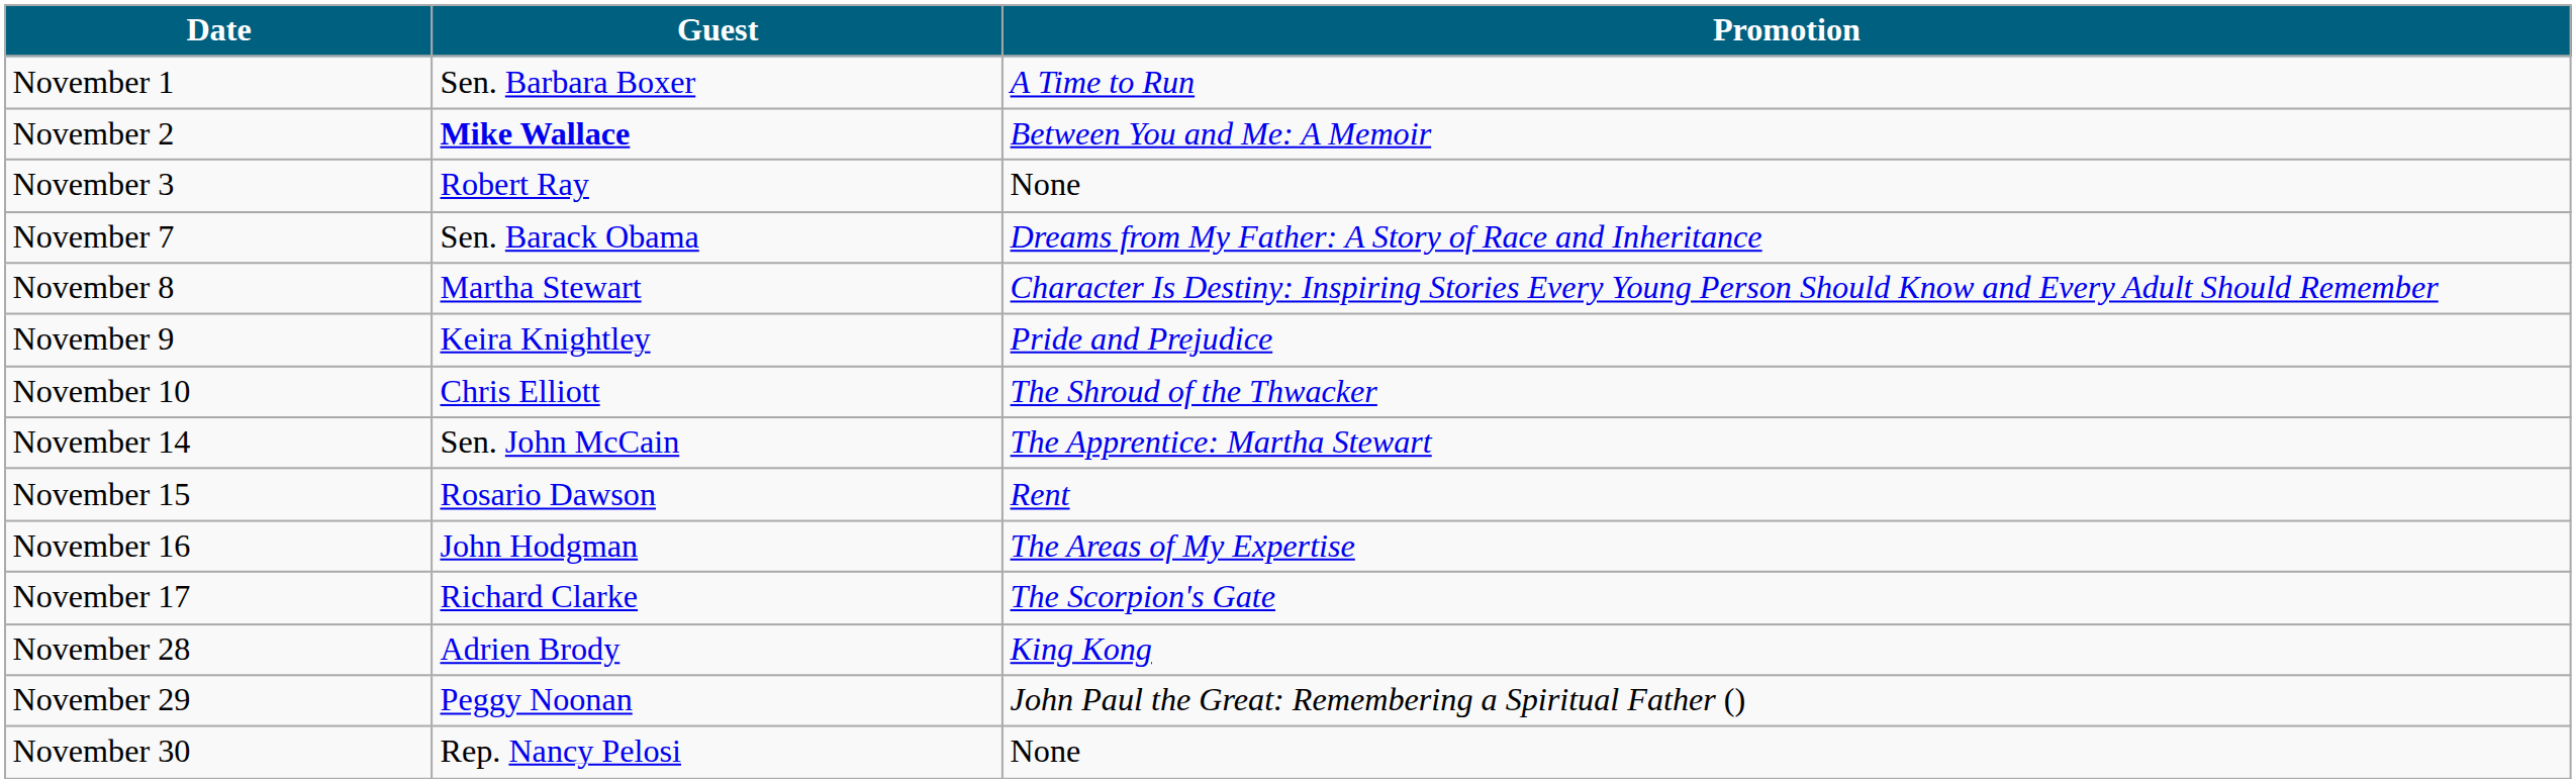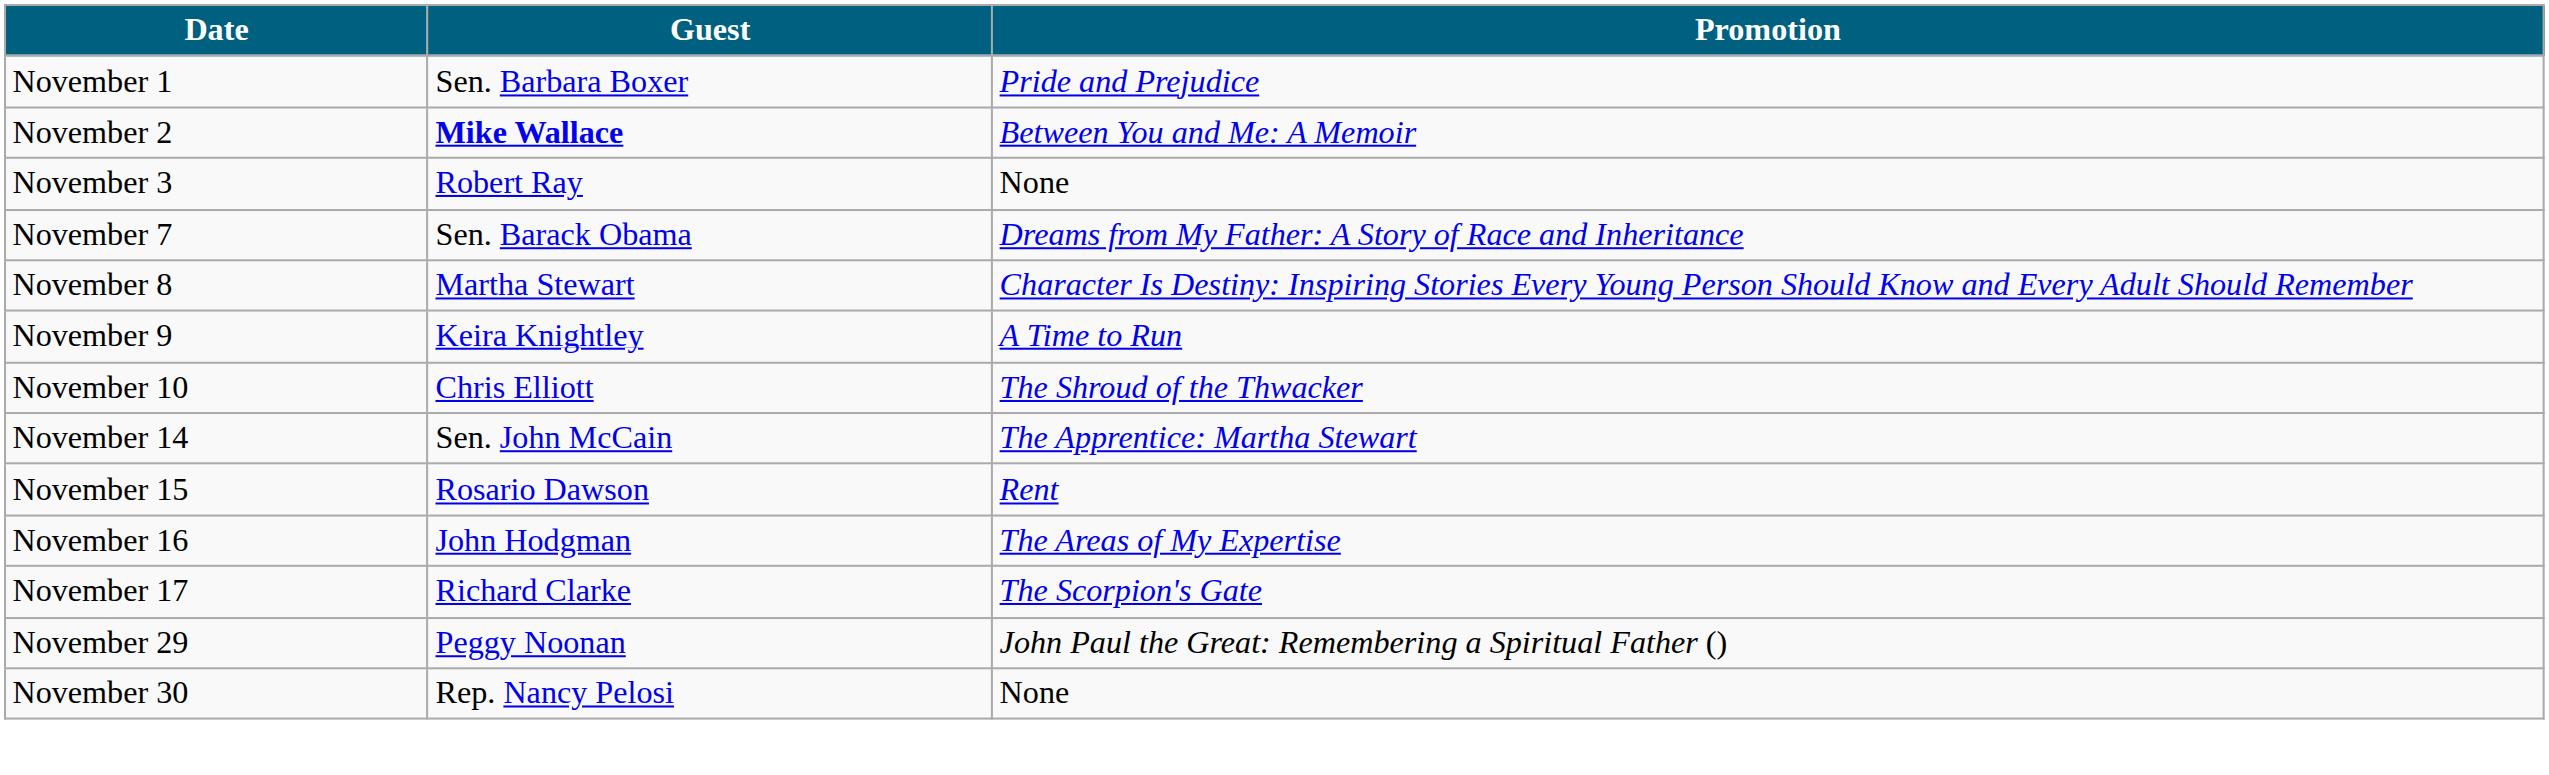November 1 | Promotion: A Time to Run -> Pride and Prejudice
November 9 | Promotion: Pride and Prejudice -> A Time to Run
- row: November 28 | Adrien Brody | King Kong
